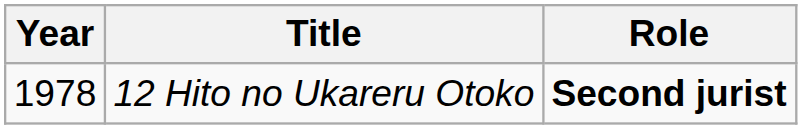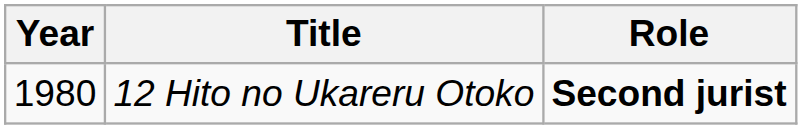12 Hito no Ukareru Otoko | Year: 1978 -> 1980
